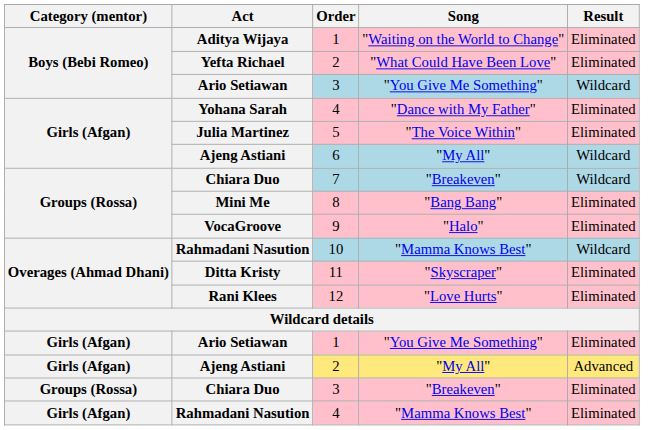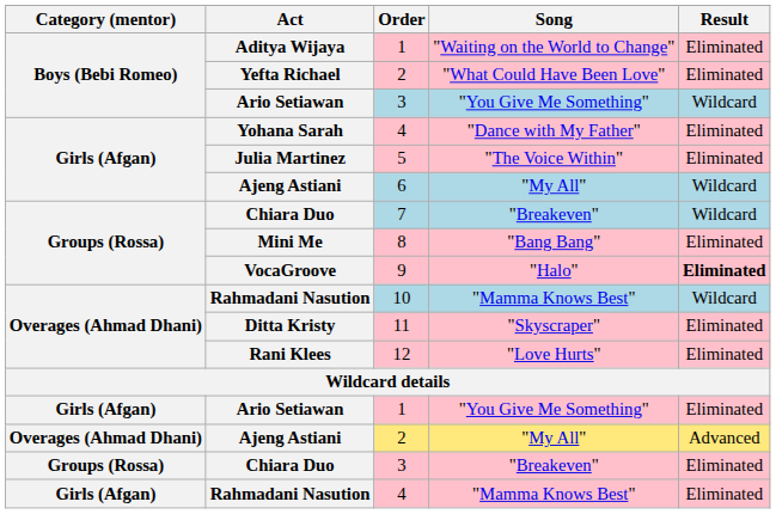VocaGroove | Result: normal -> bold
Ajeng Astiani / 2 | Category (mentor): Girls (Afgan) -> Overages (Ahmad Dhani)
